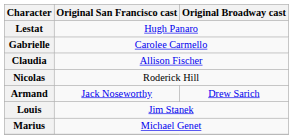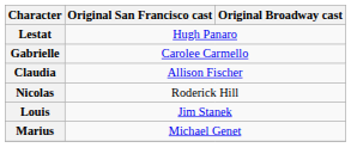- row: Armand | Jack Noseworthy | Drew Sarich
